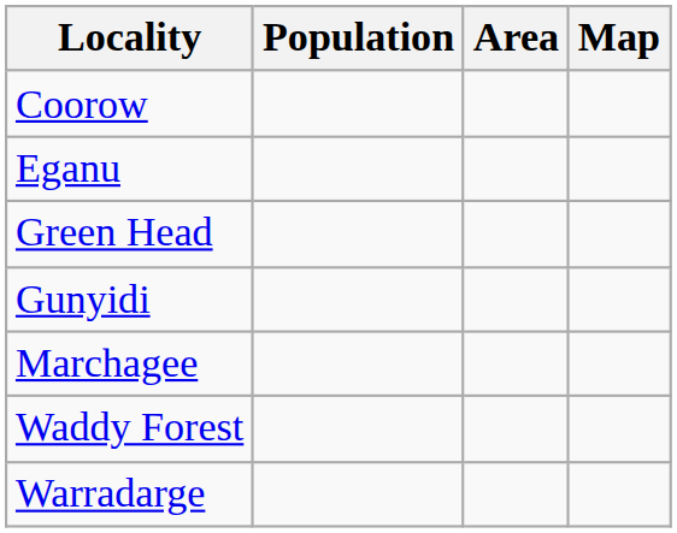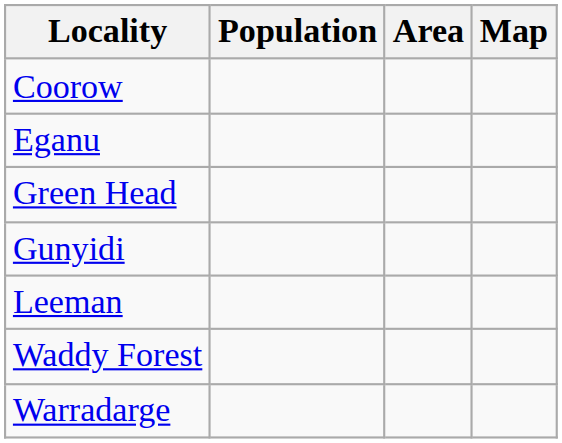+ row: Leeman
- row: Marchagee
